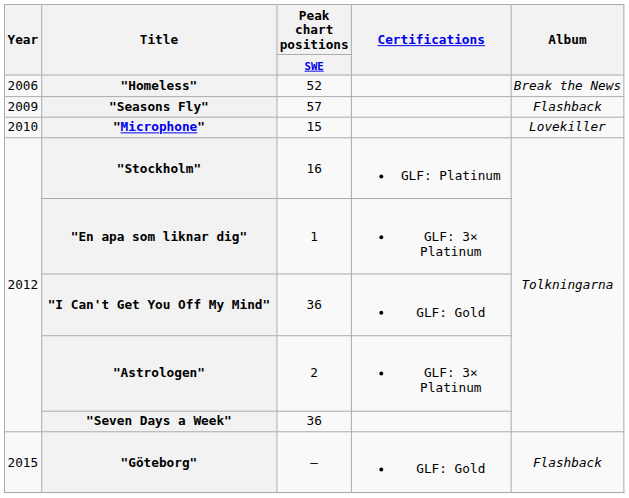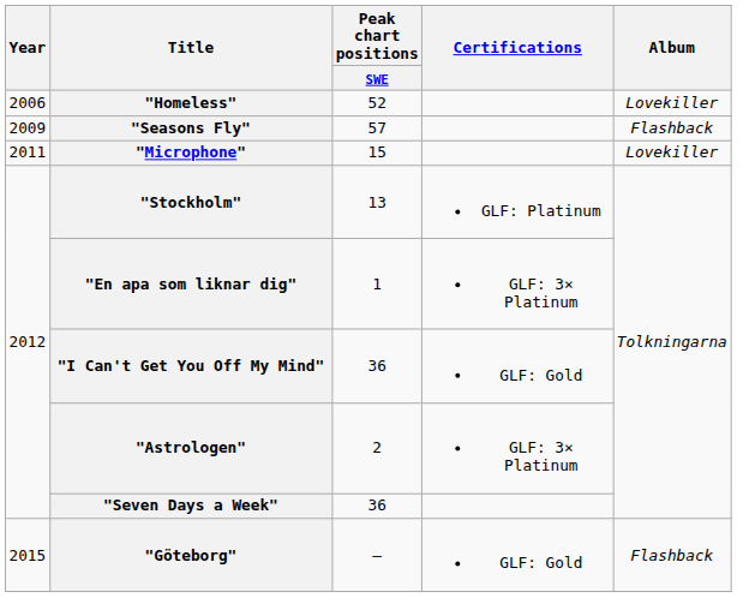"Homeless" | Album: Break the News -> Lovekiller
"Microphone" | Year: 2010 -> 2011
"Stockholm" | Peak chart positions / SWE: 16 -> 13
